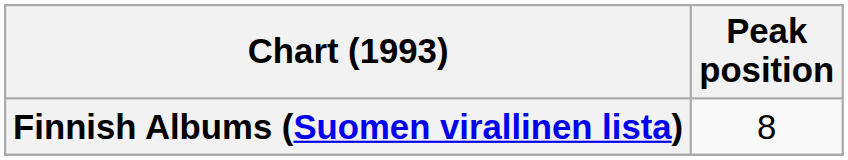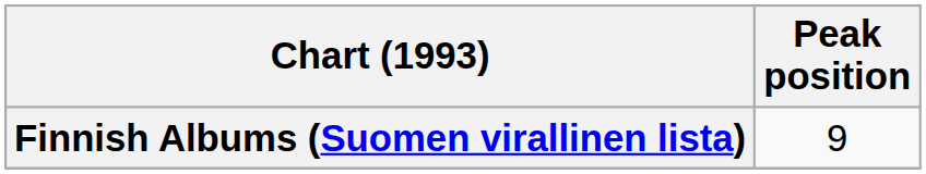Finnish Albums (Suomen virallinen lista) | Peak position: 8 -> 9
